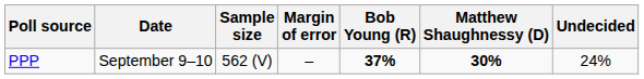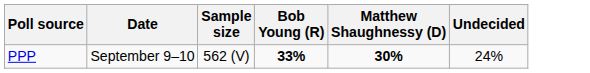- column: Margin of error | –
PPP | Bob Young (R): 37% -> 33%
